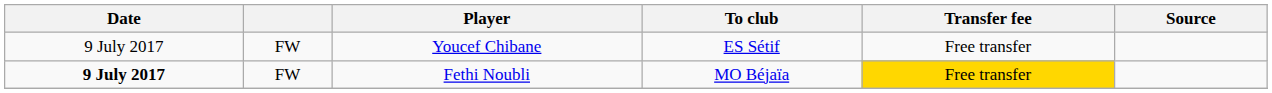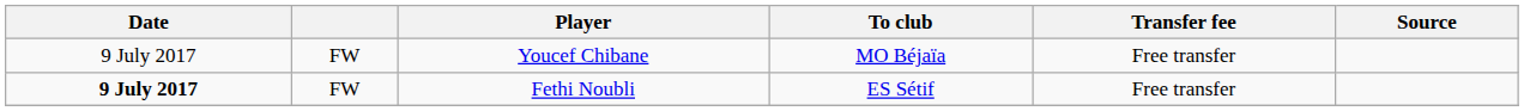Youcef Chibane | To club: ES Sétif -> MO Béjaïa
Fethi Noubli | To club: MO Béjaïa -> ES Sétif
Fethi Noubli | Transfer fee: gold background -> no background
